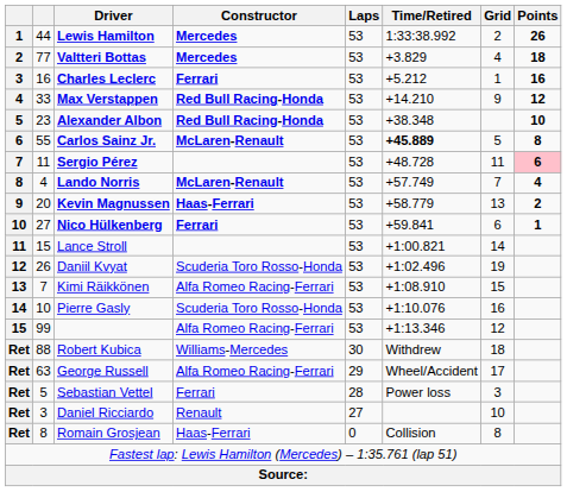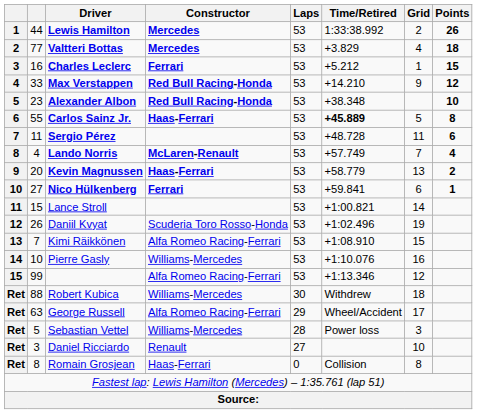Charles Leclerc | Points: 16 -> 15
Carlos Sainz Jr. | Constructor: McLaren-Renault -> Haas-Ferrari
Sergio Pérez | Points: pink background -> no background
Pierre Gasly | Constructor: Scuderia Toro Rosso-Honda -> Williams-Mercedes
Sebastian Vettel | Constructor: Ferrari -> Williams-Mercedes
